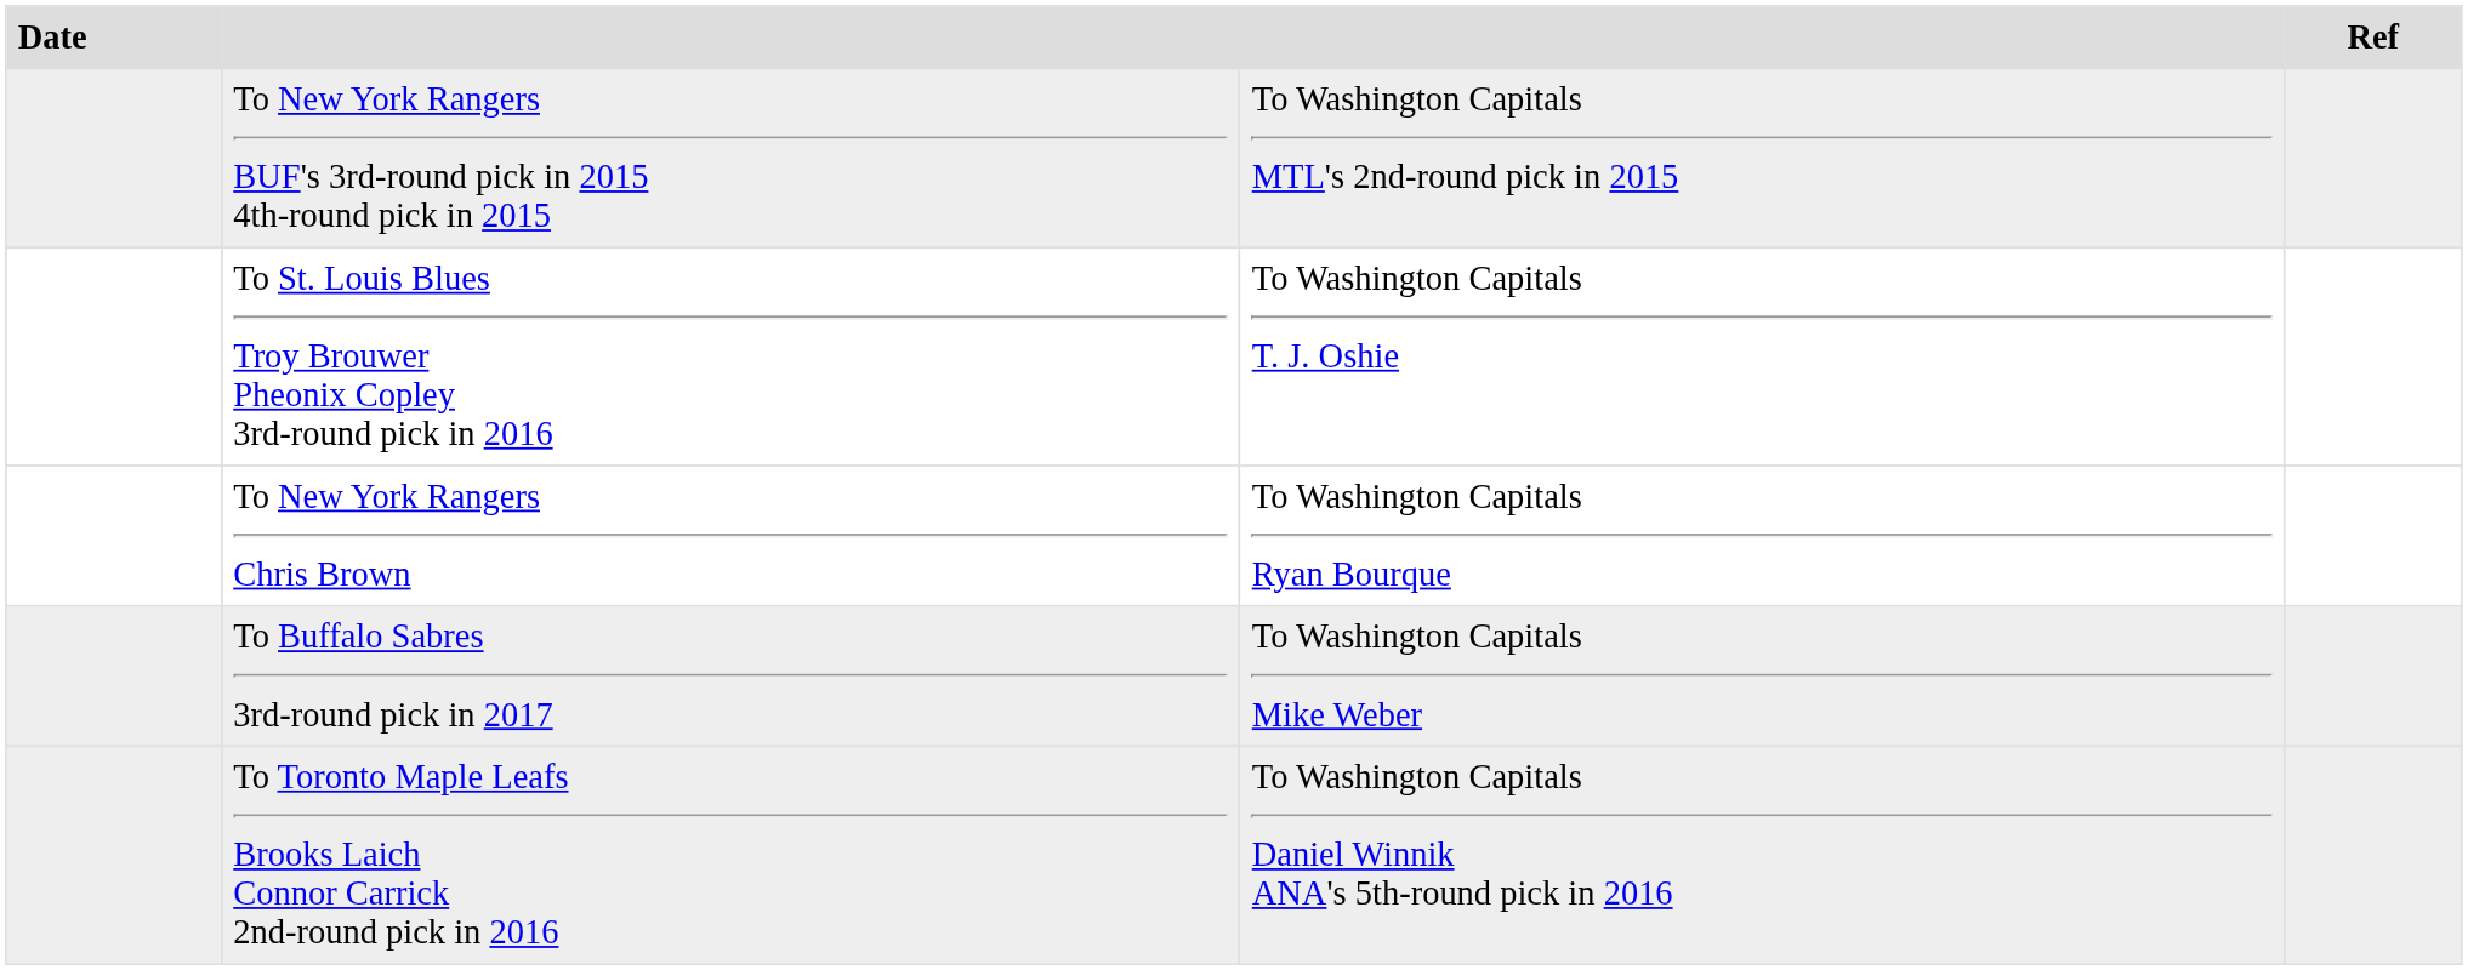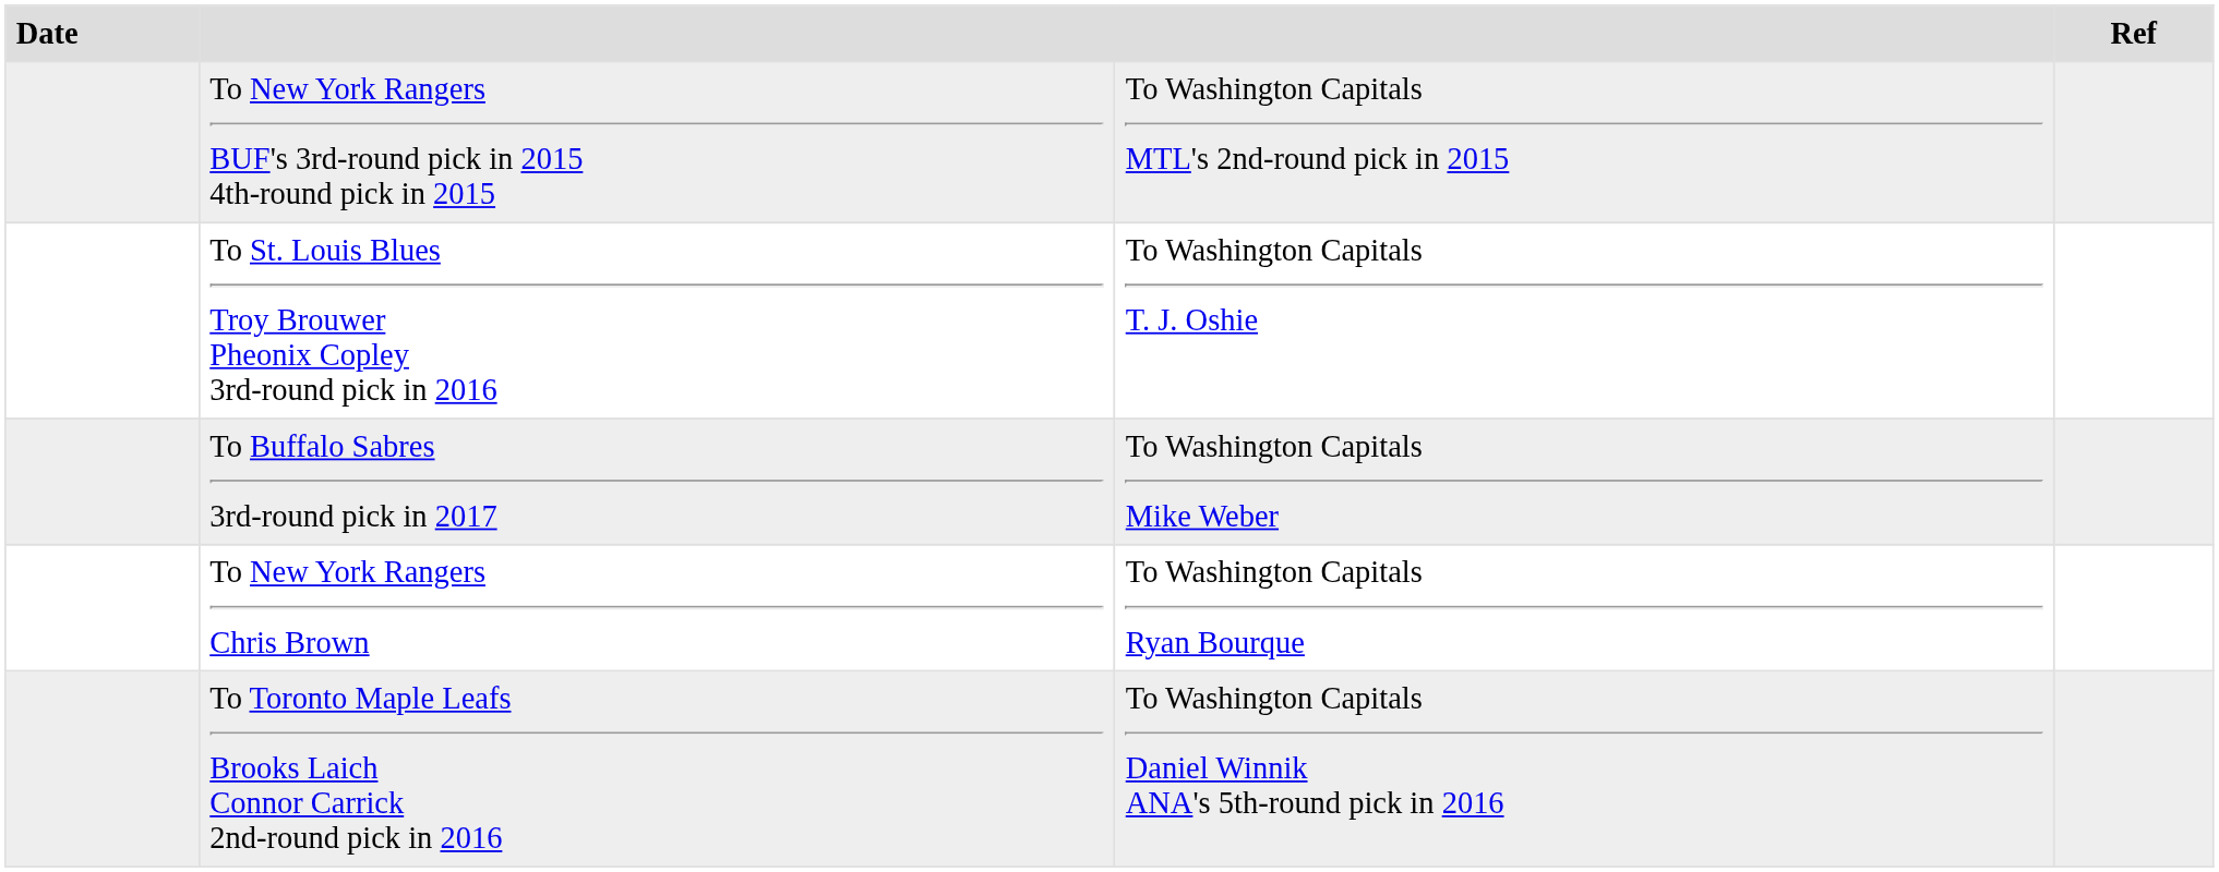rows swapped: To Buffalo Sabres 3rd-round pick in 2017 <-> To New York Rangers Chris Brown
